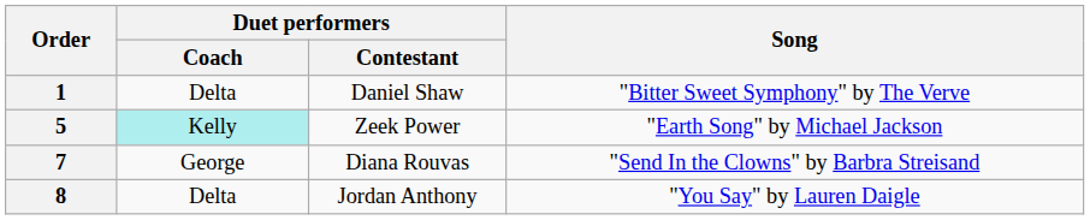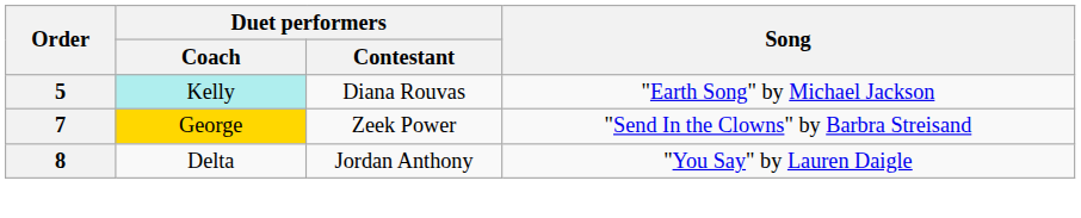- row: 1 | Delta | Daniel Shaw | "Bitter Sweet Symphony" by The Verve
5 | Duet performers / Contestant: Zeek Power -> Diana Rouvas
7 | Duet performers / Coach: no background -> gold background
7 | Duet performers / Contestant: Diana Rouvas -> Zeek Power
